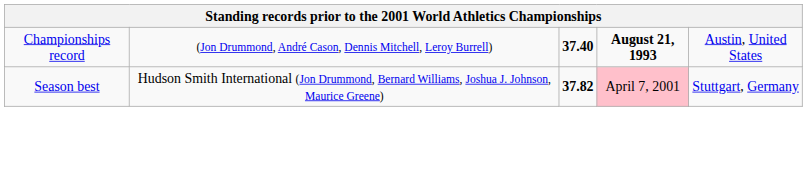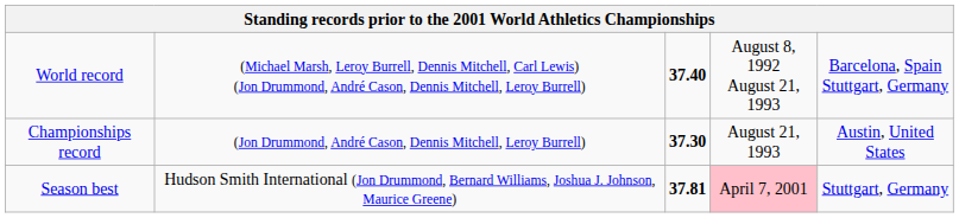+ row: World record | (Michael Marsh, Leroy Burrell, Dennis Mitchell, Carl Lewis) (Jon Drummond, André Cason, Dennis Mitchell, Leroy Burrell) | 37.40 | August 8, 1992 August 21, 1993 | Barcelona, Spain Stuttgart, Germany
Championships record | column 3: 37.40 -> 37.30
Championships record | column 4: bold -> normal
Season best | column 3: 37.82 -> 37.81
